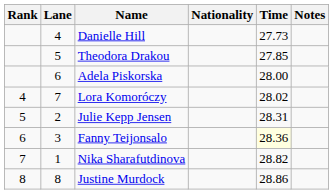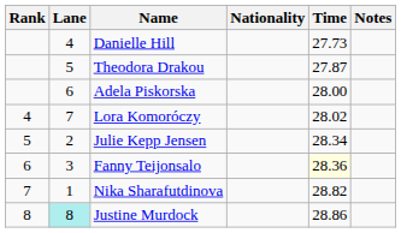Theodora Drakou | Time: 27.85 -> 27.87
Julie Kepp Jensen | Time: 28.31 -> 28.34
Justine Murdock | Lane: no background -> paleturquoise background
